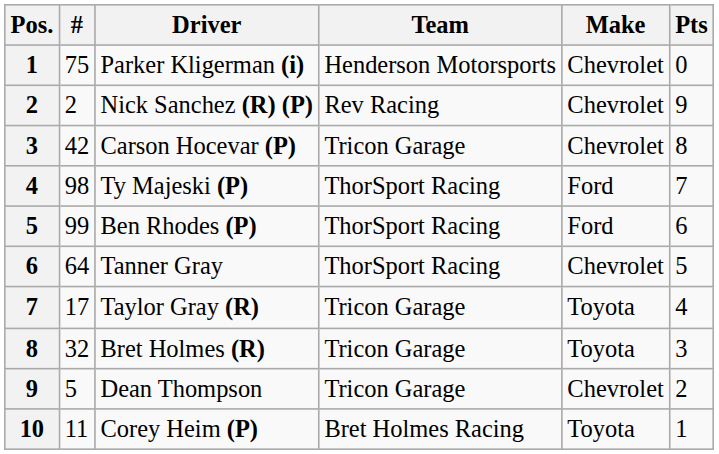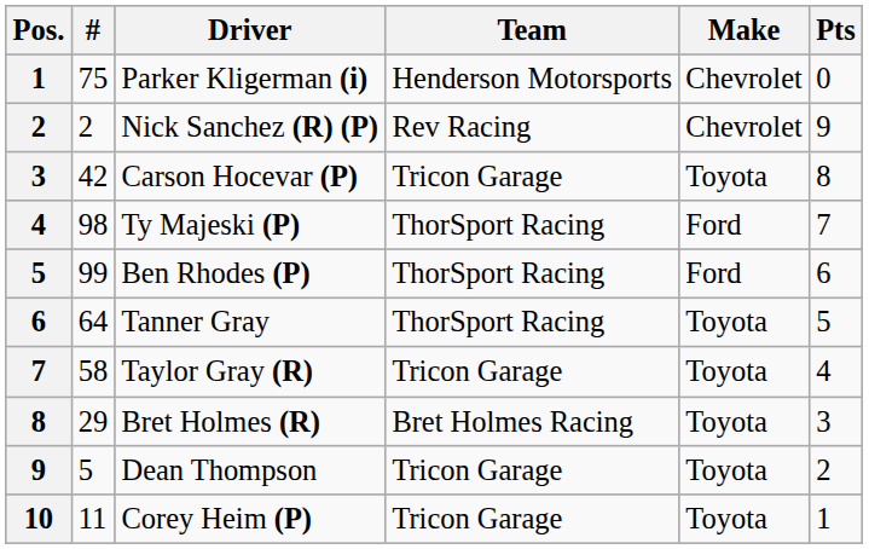Carson Hocevar (P) | Make: Chevrolet -> Toyota
Tanner Gray | Make: Chevrolet -> Toyota
Taylor Gray (R) | #: 17 -> 58
Bret Holmes (R) | #: 32 -> 29
Bret Holmes (R) | Team: Tricon Garage -> Bret Holmes Racing
Dean Thompson | Make: Chevrolet -> Toyota
Corey Heim (P) | Team: Bret Holmes Racing -> Tricon Garage
